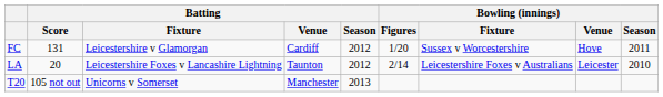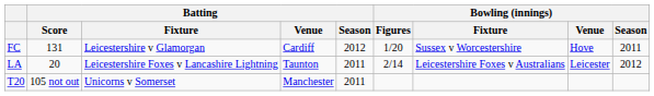LA | Batting / Season: 2012 -> 2011
LA | Bowling (innings) / Season: 2010 -> 2012
T20 | Batting / Season: 2013 -> 2011
